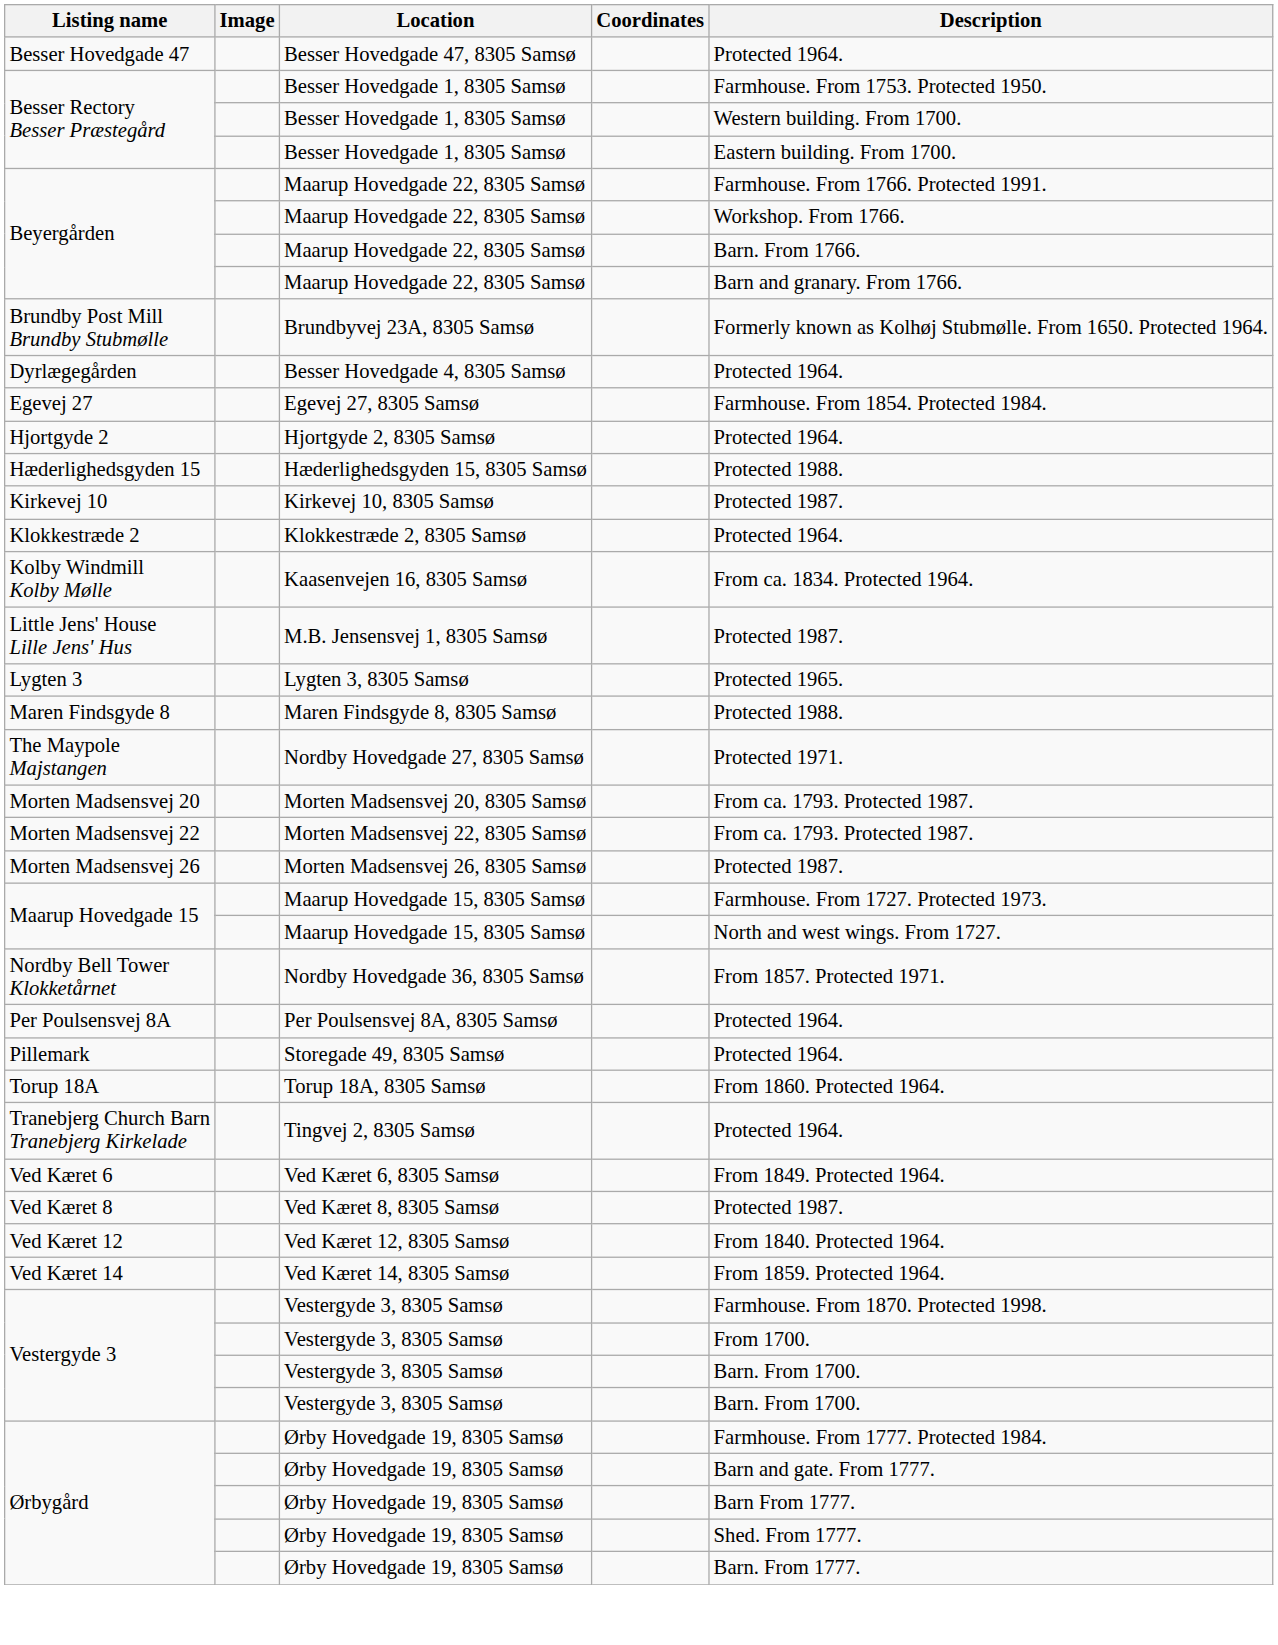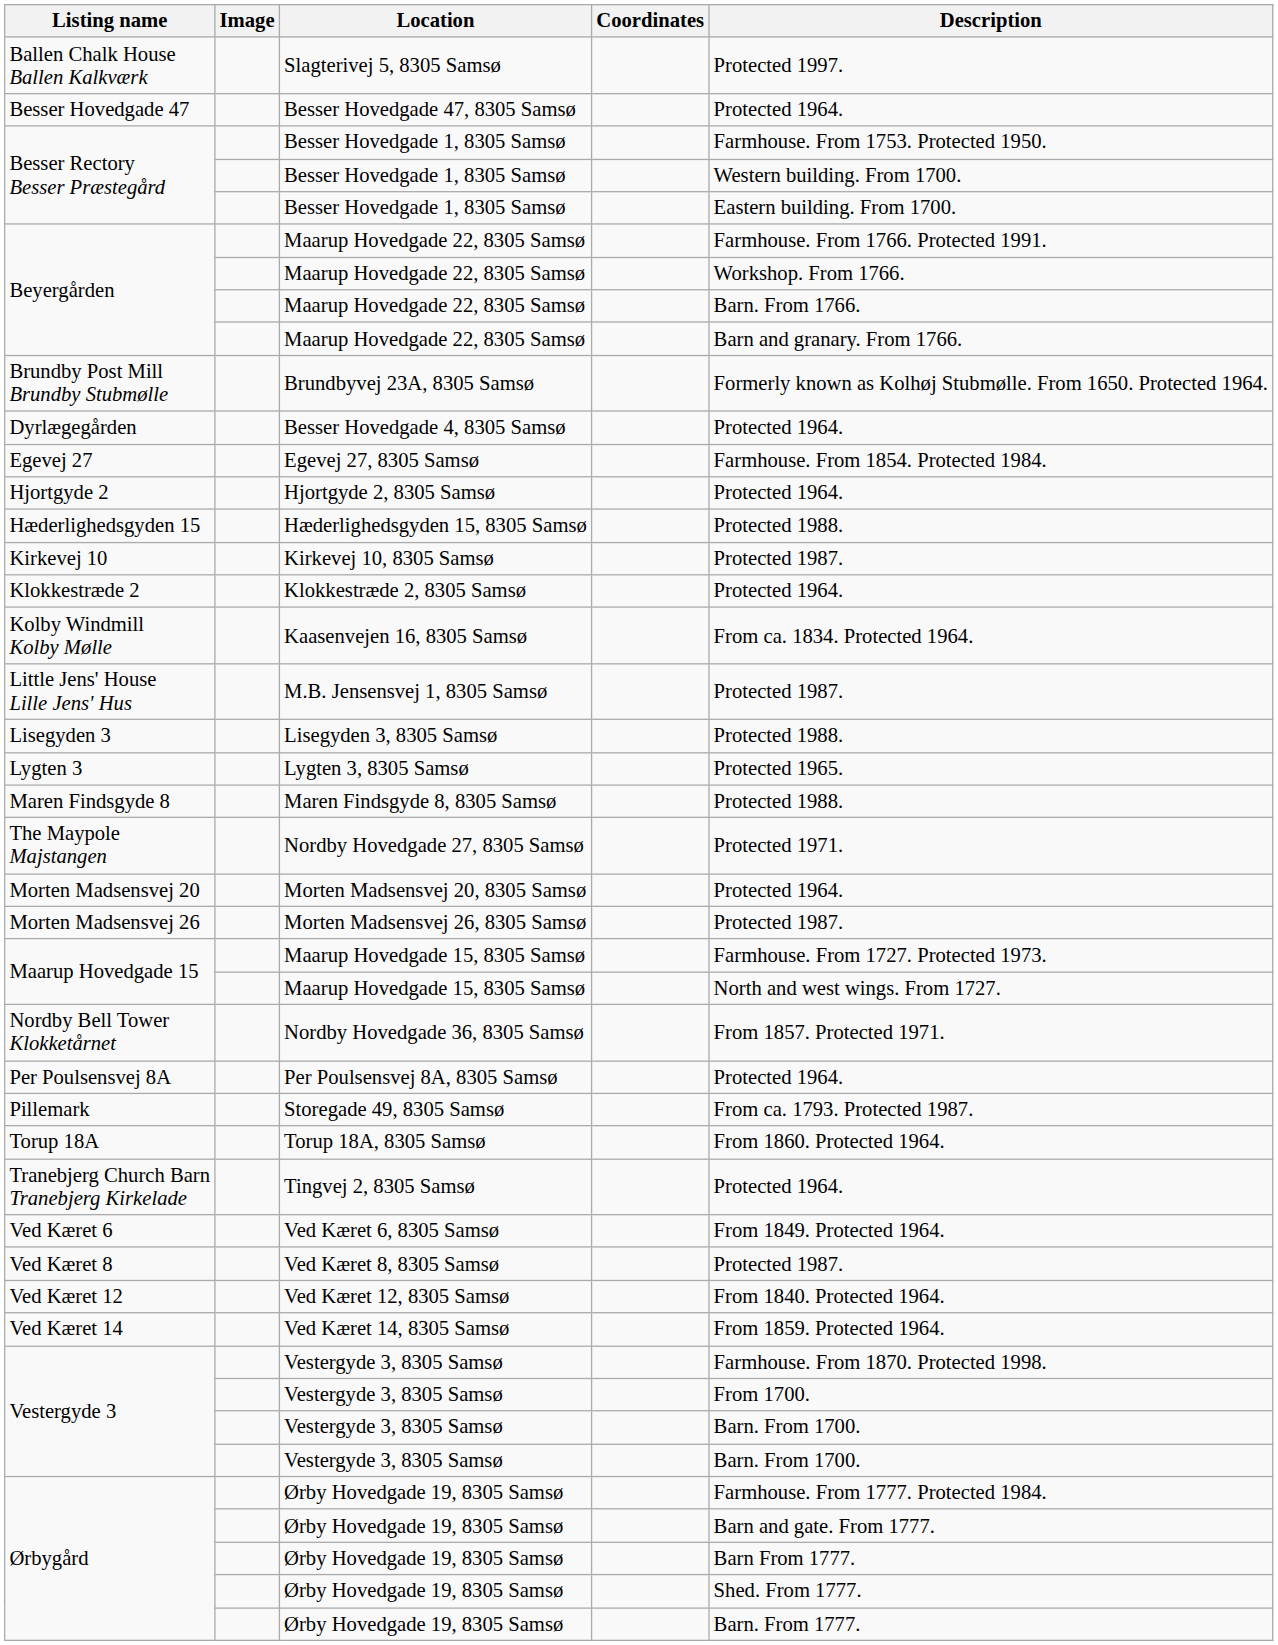+ row: Ballen Chalk House Ballen Kalkværk | Slagterivej 5, 8305 Samsø | Protected 1997.
+ row: Lisegyden 3 | Lisegyden 3, 8305 Samsø | Protected 1988.
Morten Madsensvej 20 | Description: From ca. 1793. Protected 1987. -> Protected 1964.
- row: Morten Madsensvej 22 | Morten Madsensvej 22, 8305 Samsø | From ca. 1793. Protected 1987.
Pillemark | Description: Protected 1964. -> From ca. 1793. Protected 1987.
